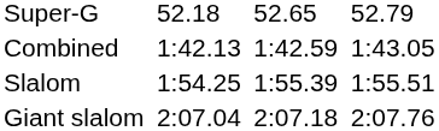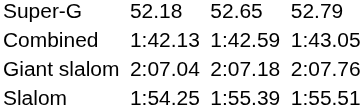rows swapped: Giant slalom <-> Slalom
